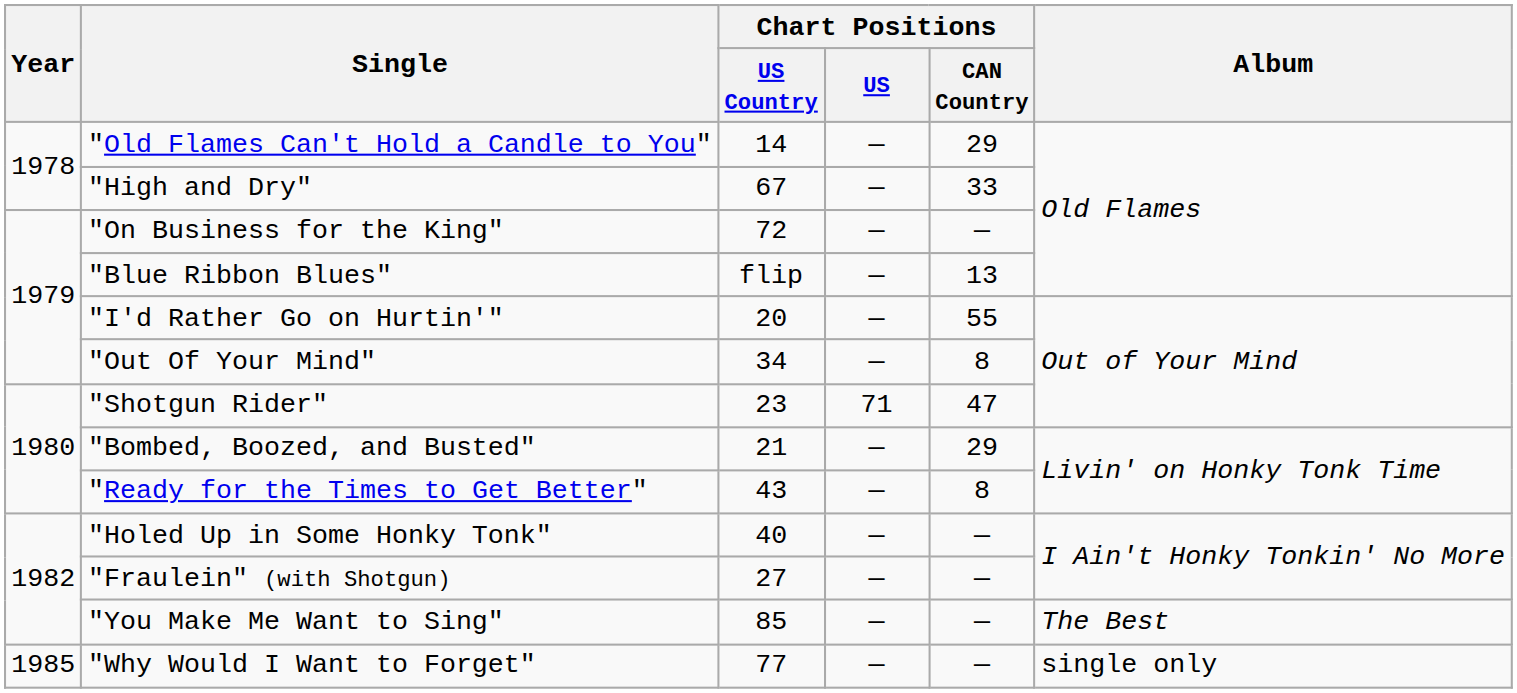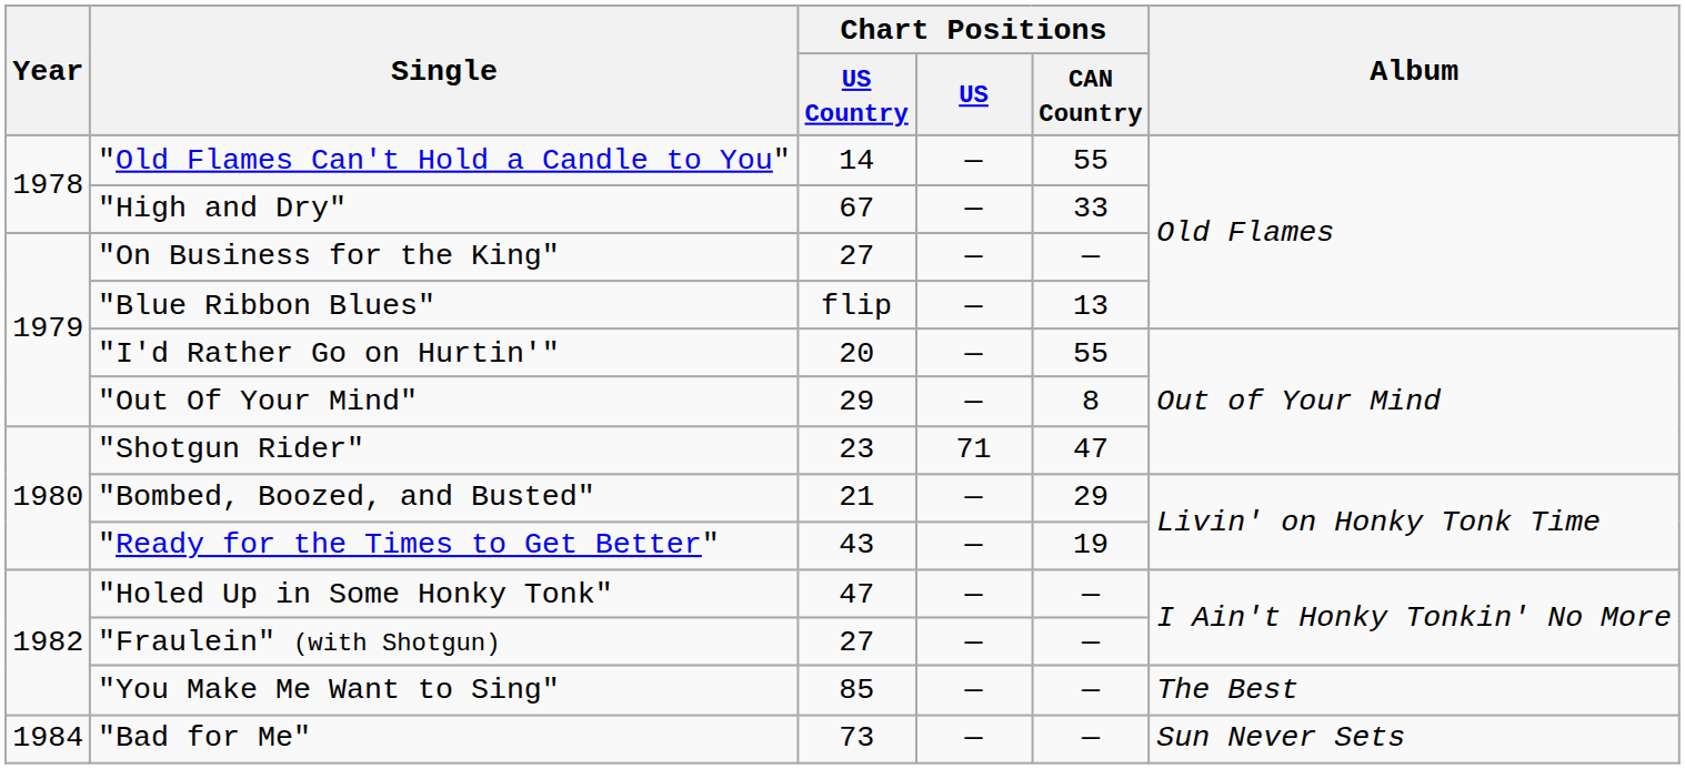"Old Flames Can't Hold a Candle to You" | Chart Positions / CAN Country: 29 -> 55
"On Business for the King" | Chart Positions / US Country: 72 -> 27
"Out Of Your Mind" | Chart Positions / US Country: 34 -> 29
"Ready for the Times to Get Better" | Chart Positions / CAN Country: 8 -> 19
"Holed Up in Some Honky Tonk" | Chart Positions / US Country: 40 -> 47
+ row: 1984 | "Bad for Me" | 73 | — | — | Sun Never Sets
- row: 1985 | "Why Would I Want to Forget" | 77 | — | — | single only
